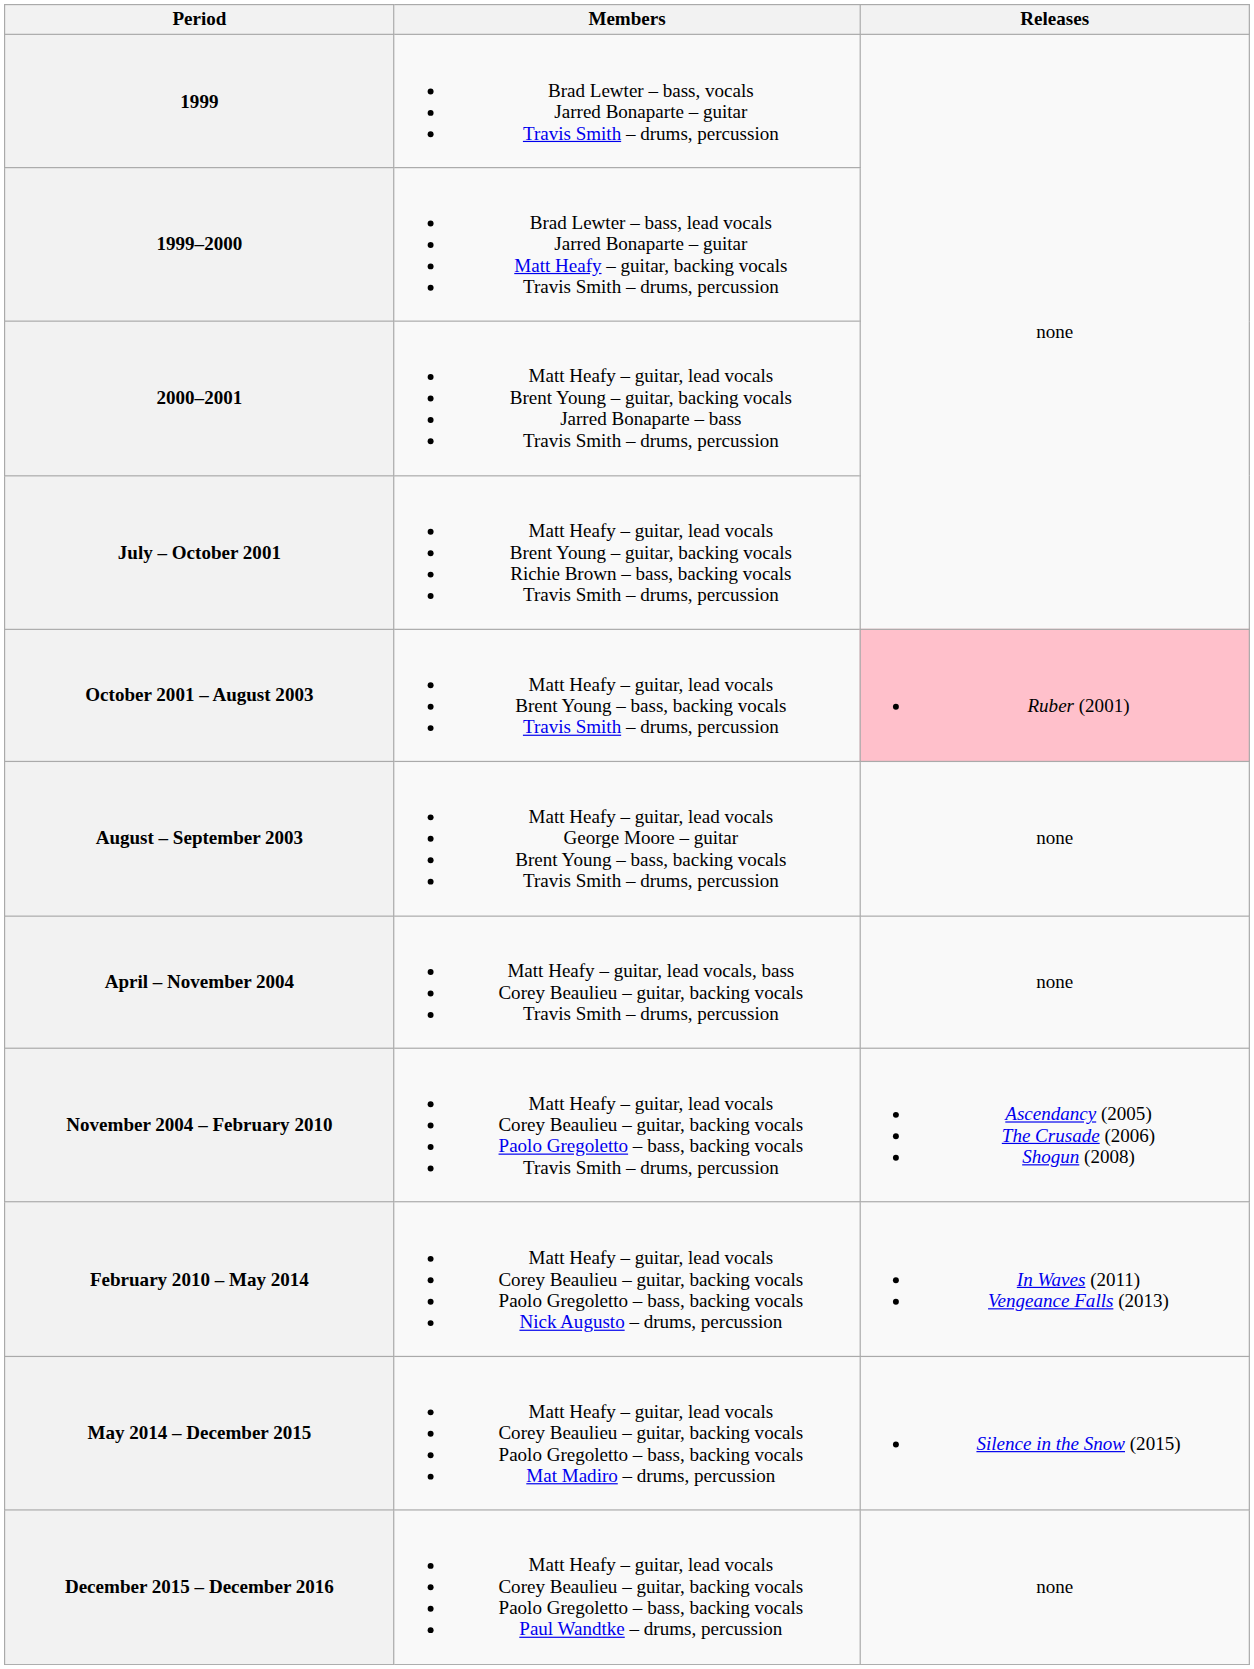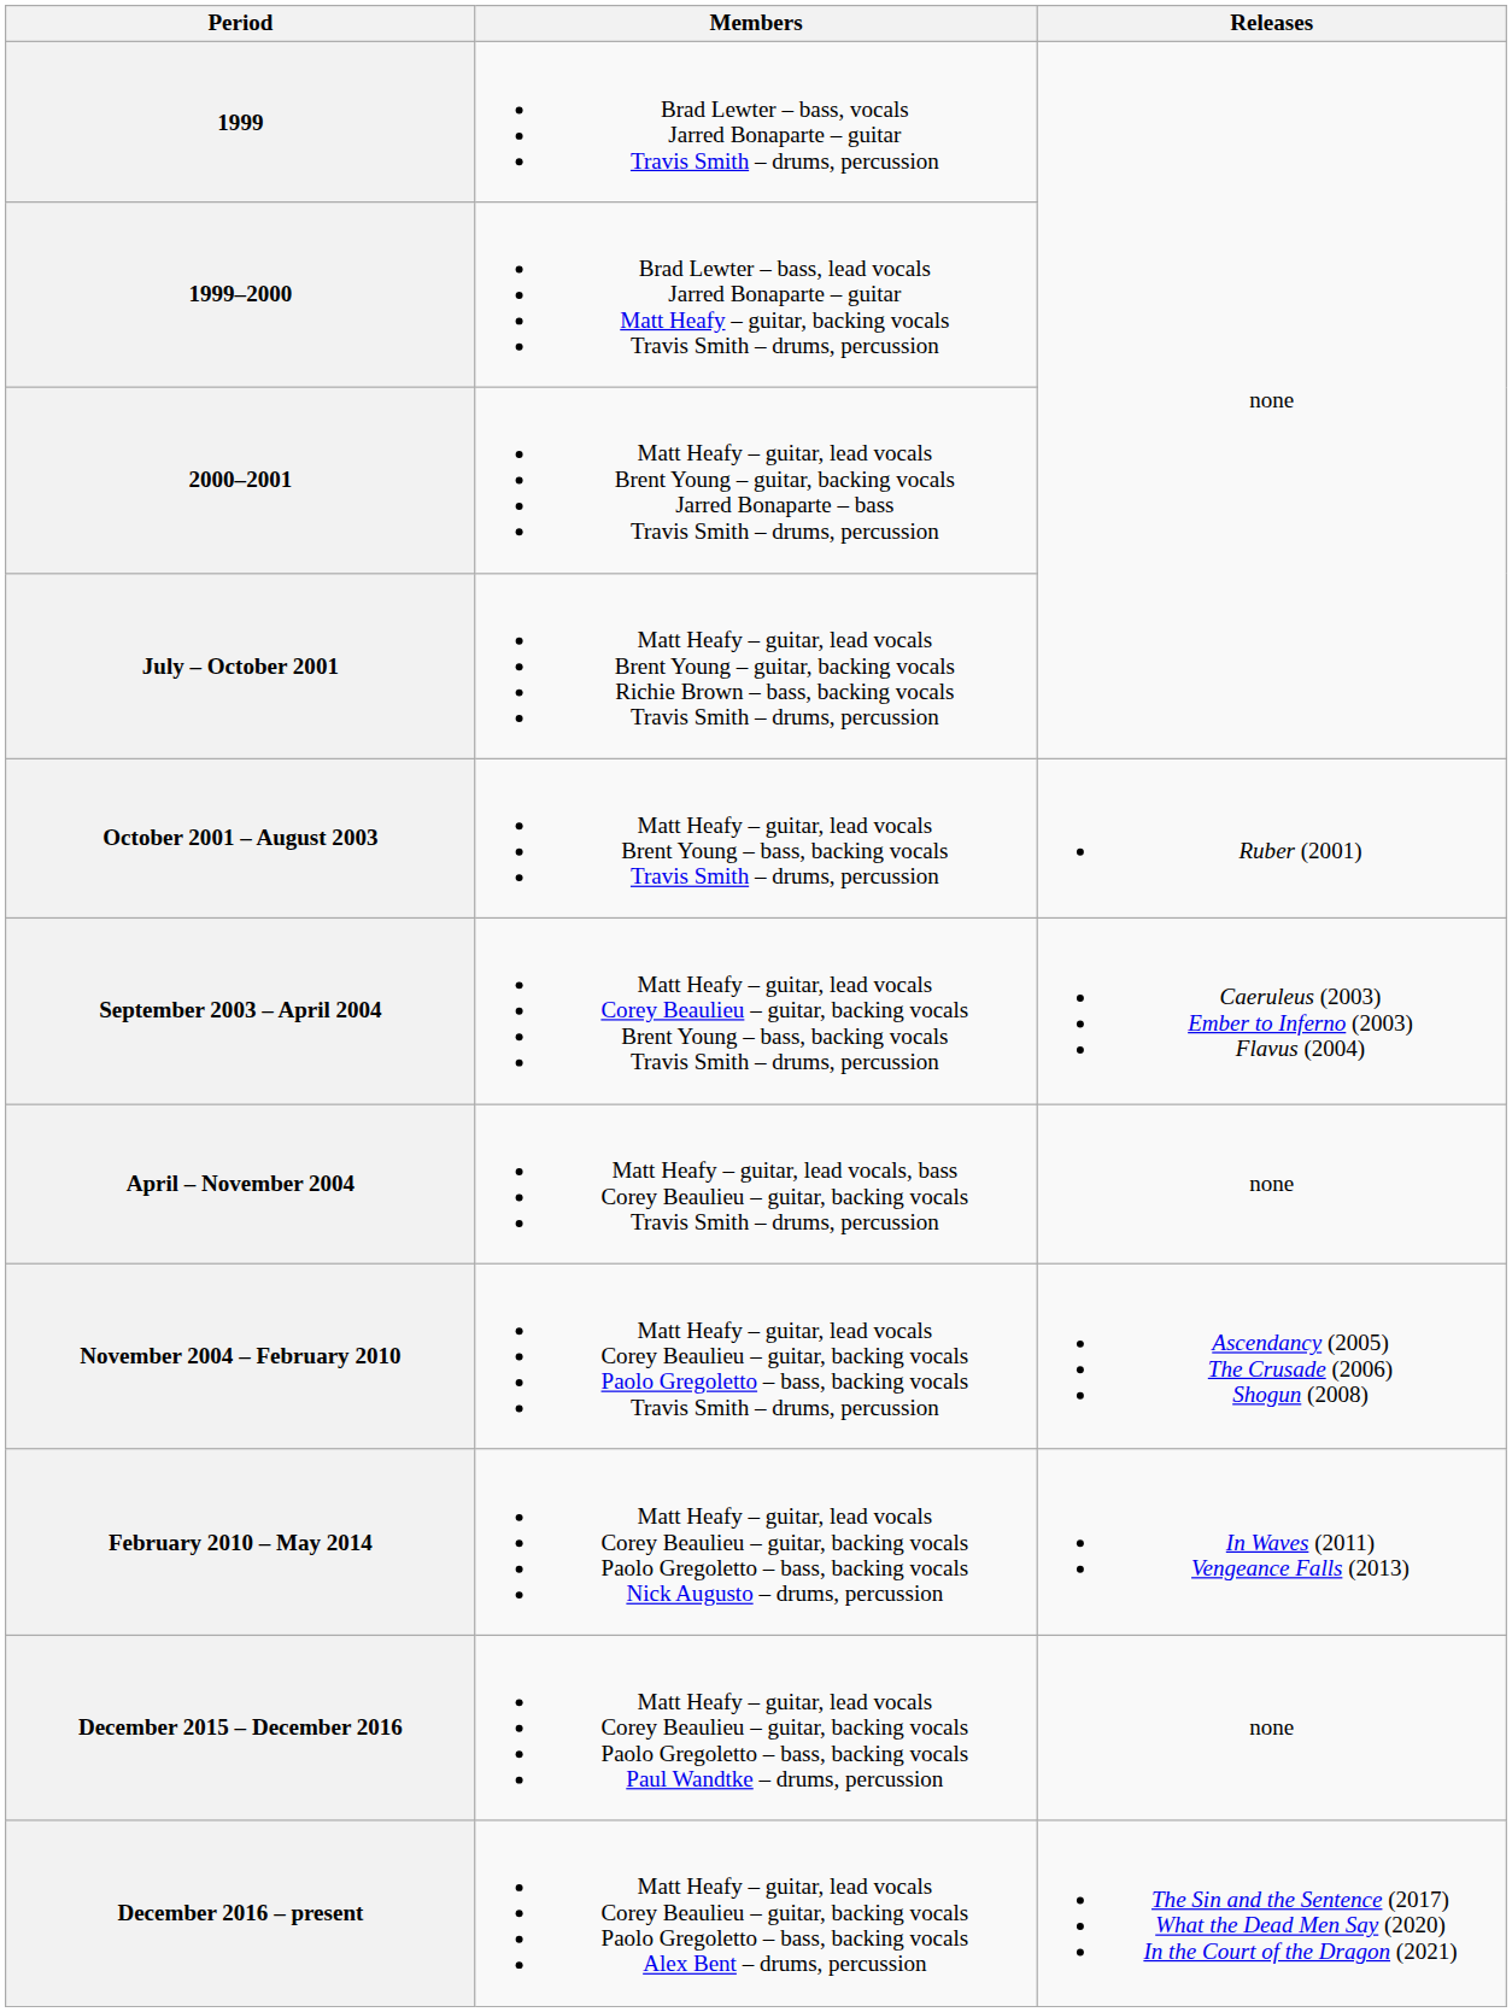October 2001 – August 2003 | Releases: pink background -> no background
- row: August – September 2003 | Matt Heafy – guitar, lead vocals George Moore – guitar Brent Young – bass, backing vocals Travis Smith – drums, percussion | none
+ row: September 2003 – April 2004 | Matt Heafy – guitar, lead vocals Corey Beaulieu – guitar, backing vocals Brent Young – bass, backing vocals Travis Smith – drums, percussion | Caeruleus (2003) Ember to Inferno (2003) Flavus (2004)
- row: May 2014 – December 2015 | Matt Heafy – guitar, lead vocals Corey Beaulieu – guitar, backing vocals Paolo Gregoletto – bass, backing vocals Mat Madiro – drums, percussion | Silence in the Snow (2015)
+ row: December 2016 – present | Matt Heafy – guitar, lead vocals Corey Beaulieu – guitar, backing vocals Paolo Gregoletto – bass, backing vocals Alex Bent – drums, percussion | The Sin and the Sentence (2017) What the Dead Men Say (2020) In the Court of the Dragon (2021)
